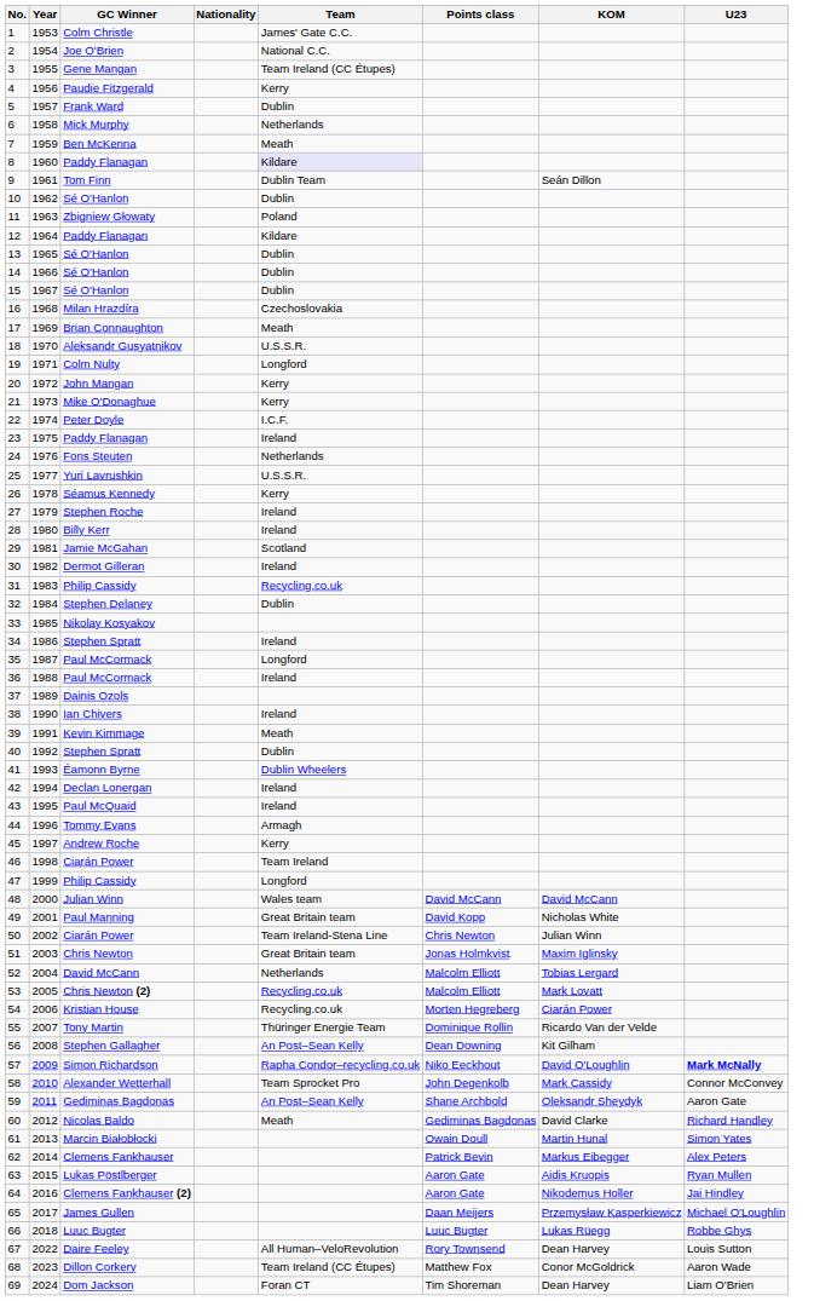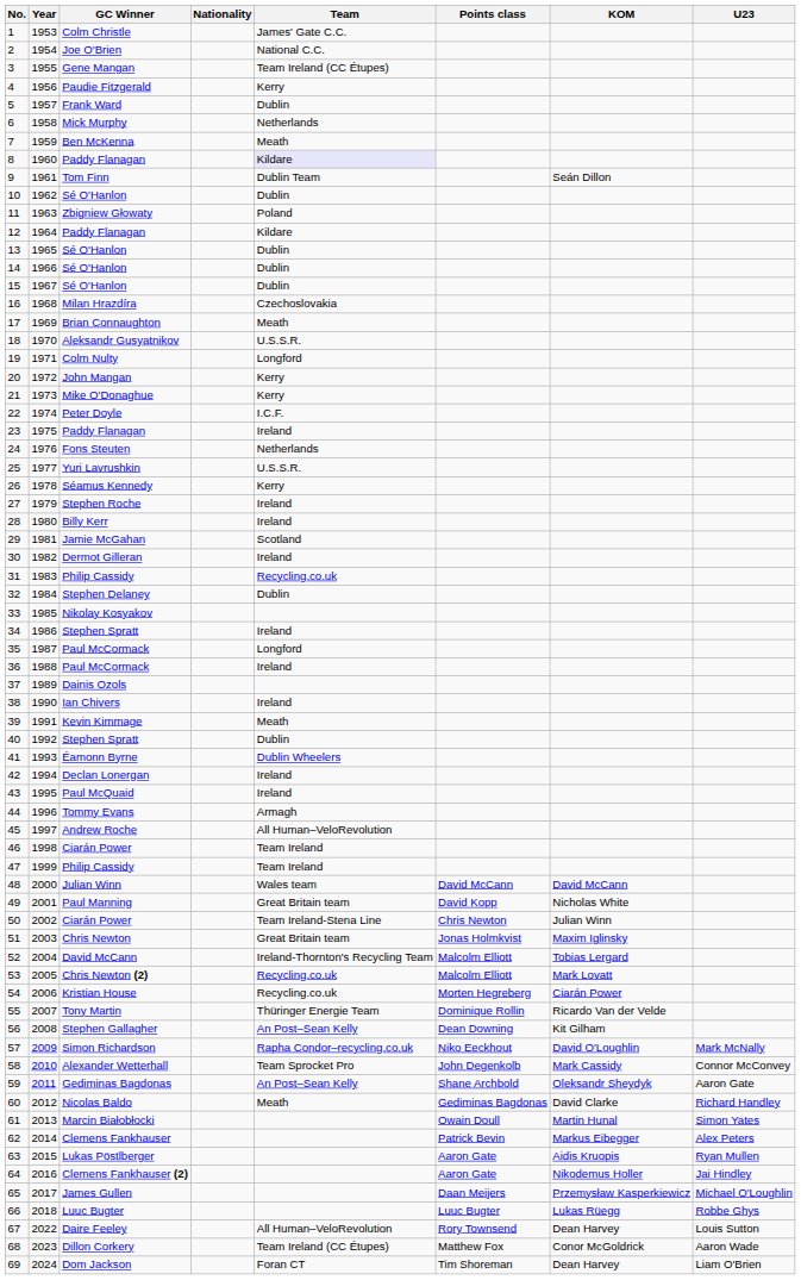45 | Team: Kerry -> All Human–VeloRevolution
47 | Team: Longford -> Team Ireland
52 | Team: Netherlands -> Ireland-Thornton's Recycling Team
57 | U23: bold -> normal
